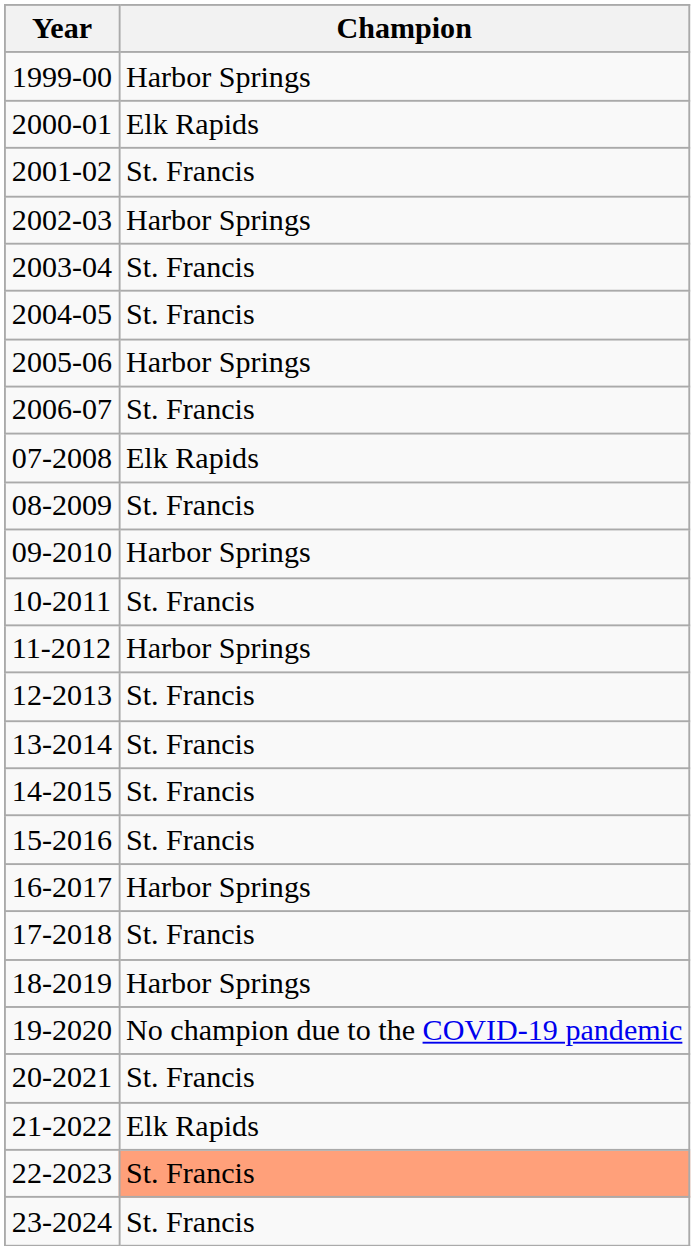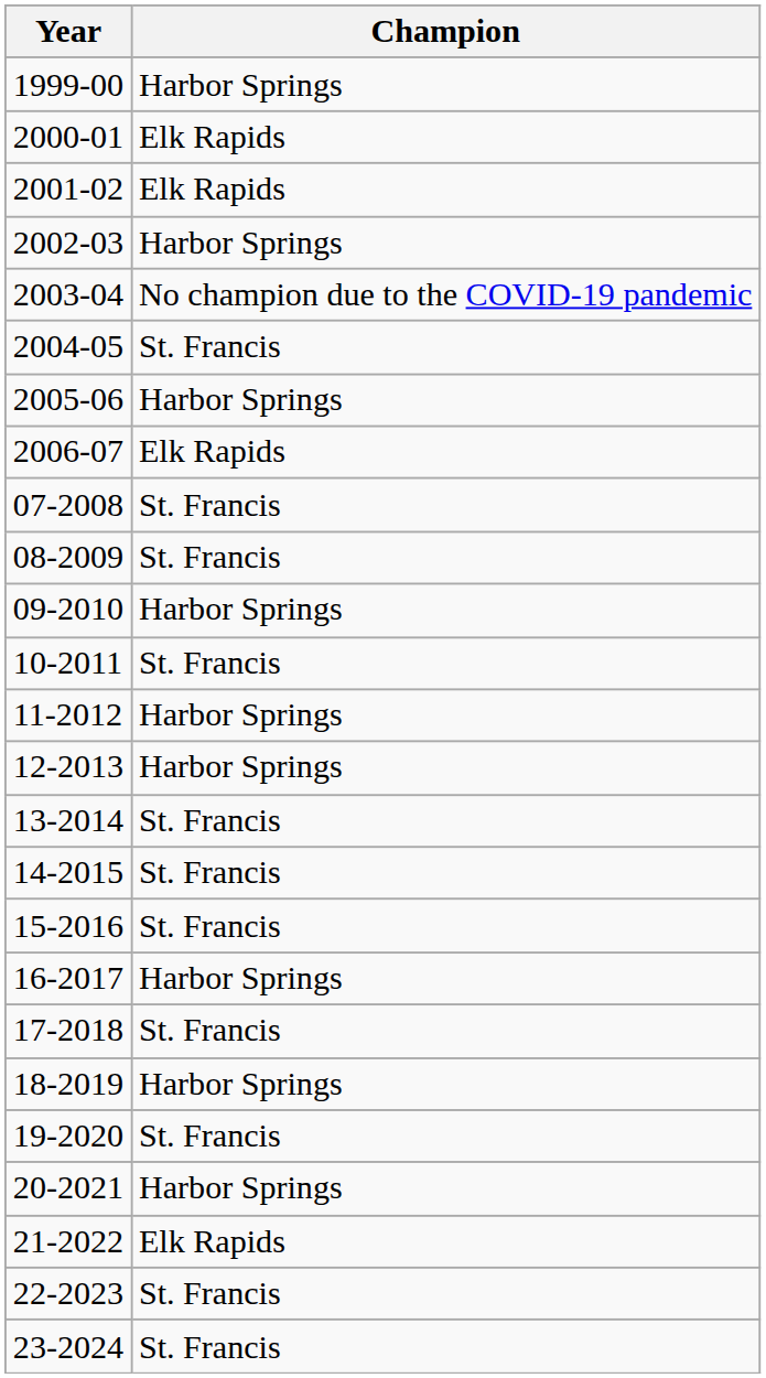2001-02 | Champion: St. Francis -> Elk Rapids
2003-04 | Champion: St. Francis -> No champion due to the COVID-19 pandemic
2006-07 | Champion: St. Francis -> Elk Rapids
07-2008 | Champion: Elk Rapids -> St. Francis
12-2013 | Champion: St. Francis -> Harbor Springs
19-2020 | Champion: No champion due to the COVID-19 pandemic -> St. Francis
20-2021 | Champion: St. Francis -> Harbor Springs
22-2023 | Champion: lightsalmon background -> no background
